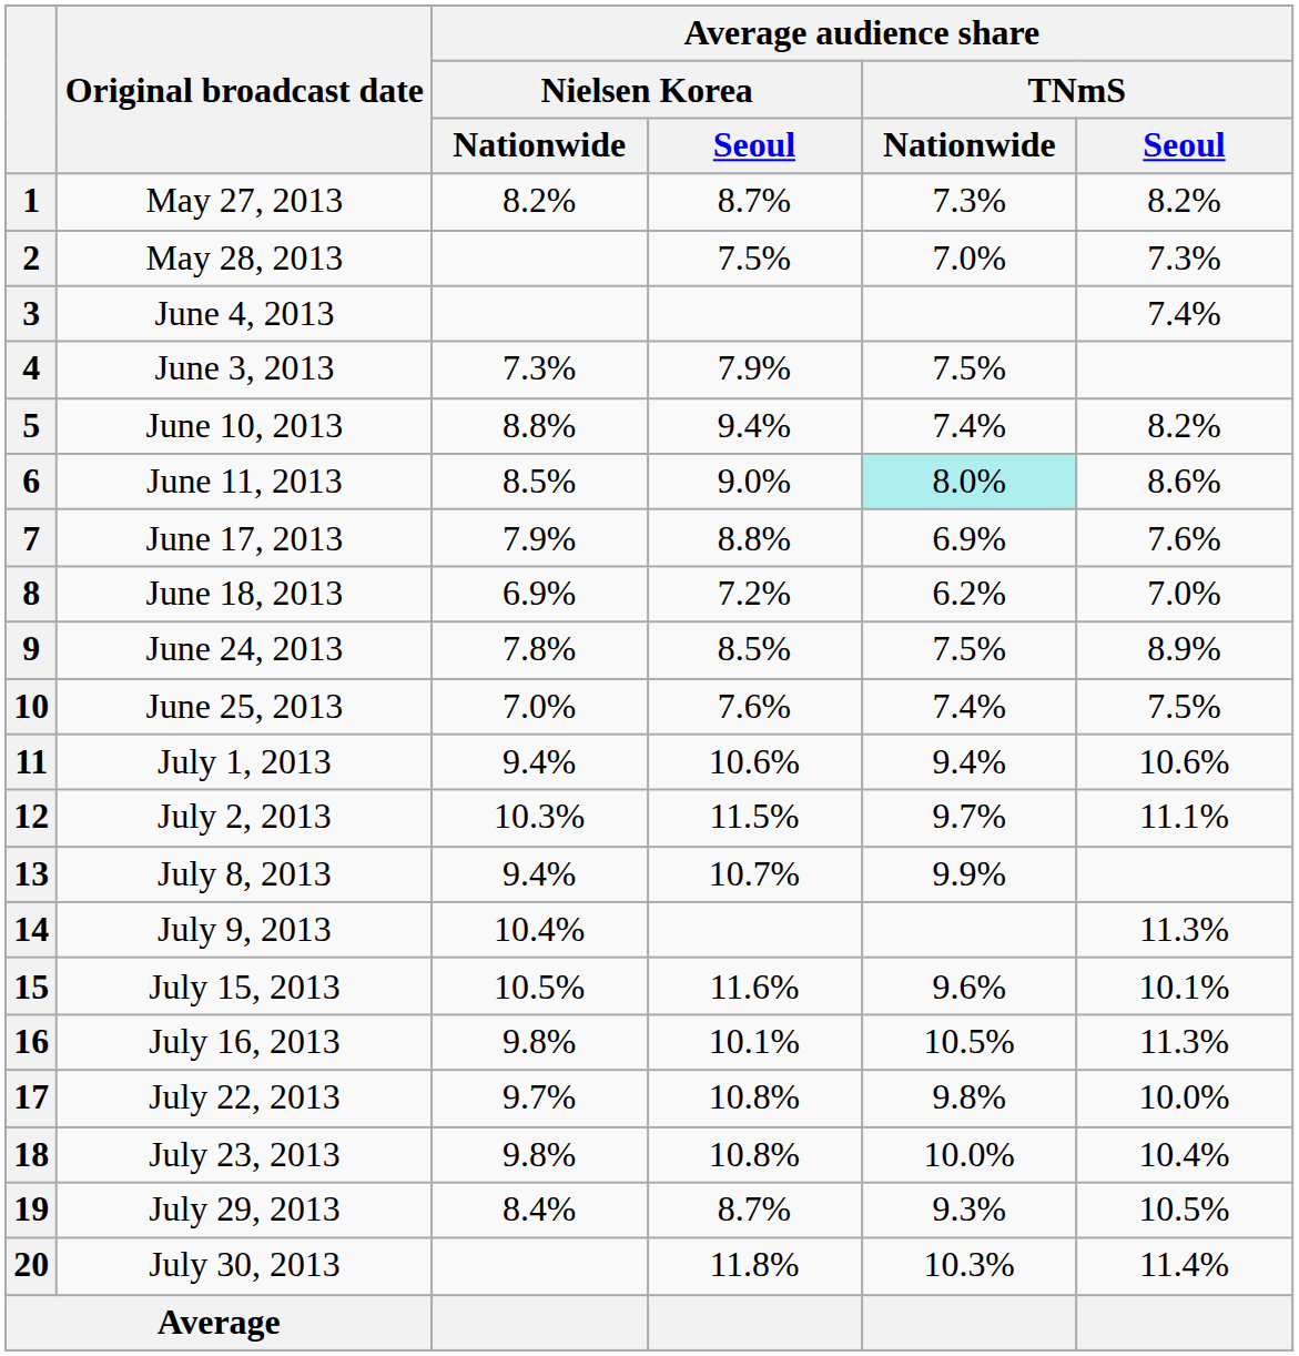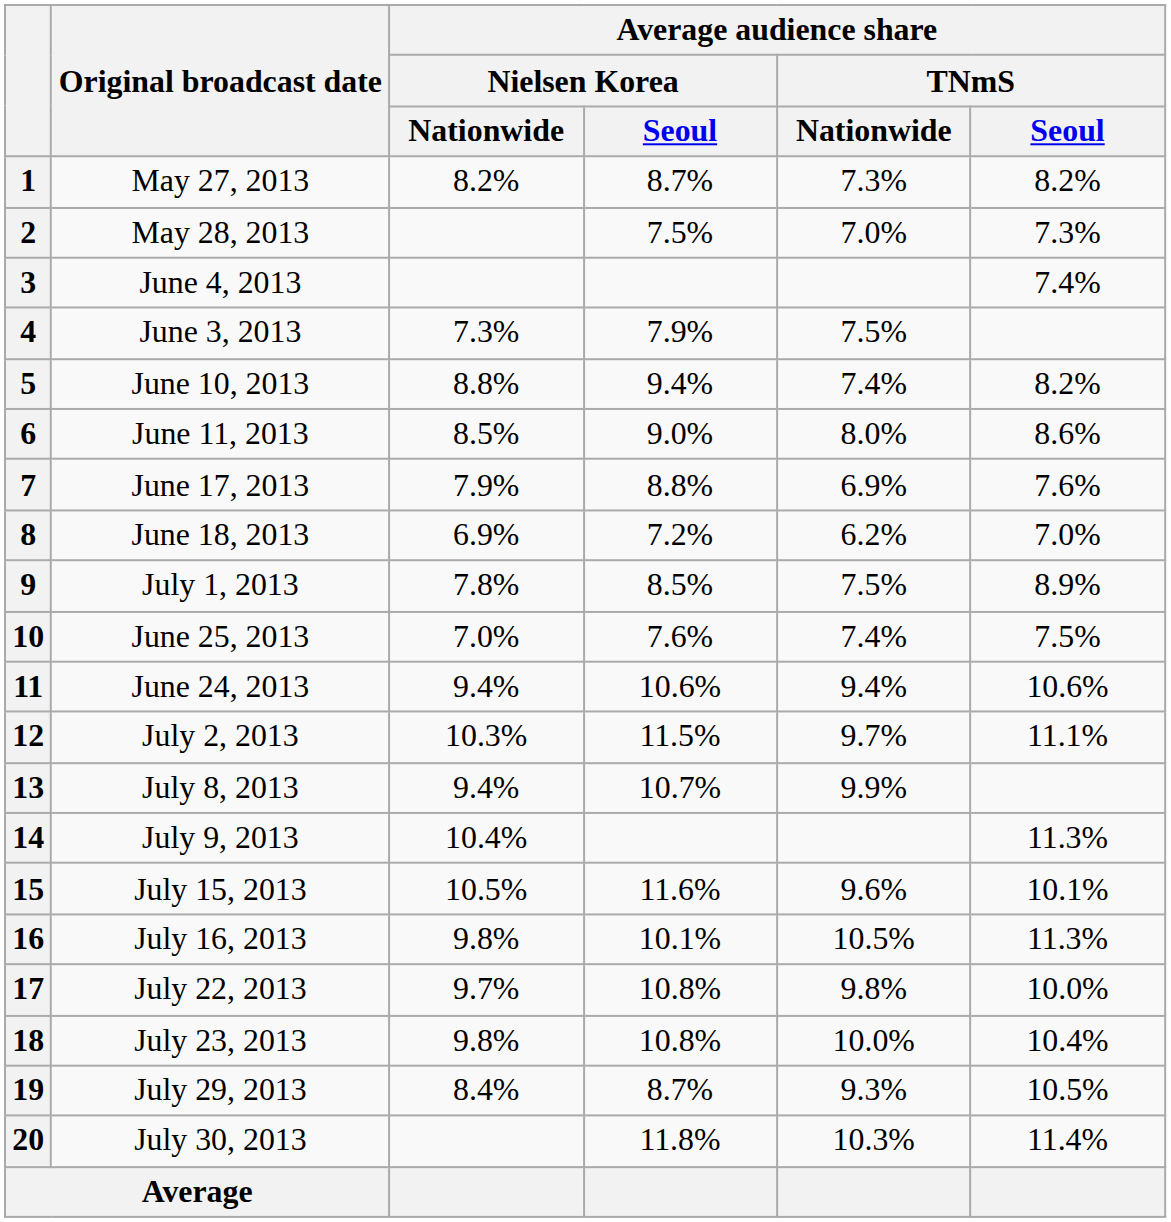6 | Average audience share / TNmS / Nationwide: paleturquoise background -> no background
9 | Original broadcast date: June 24, 2013 -> July 1, 2013
11 | Original broadcast date: July 1, 2013 -> June 24, 2013
